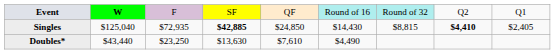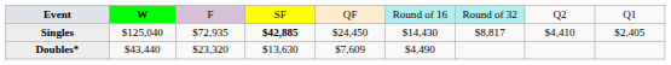Singles | column 5: $24,850 -> $24,450
Singles | column 7: $8,815 -> $8,817
Singles | column 8: bold -> normal
Doubles* | column 3: $23,250 -> $23,320
Doubles* | column 5: $7,610 -> $7,609
